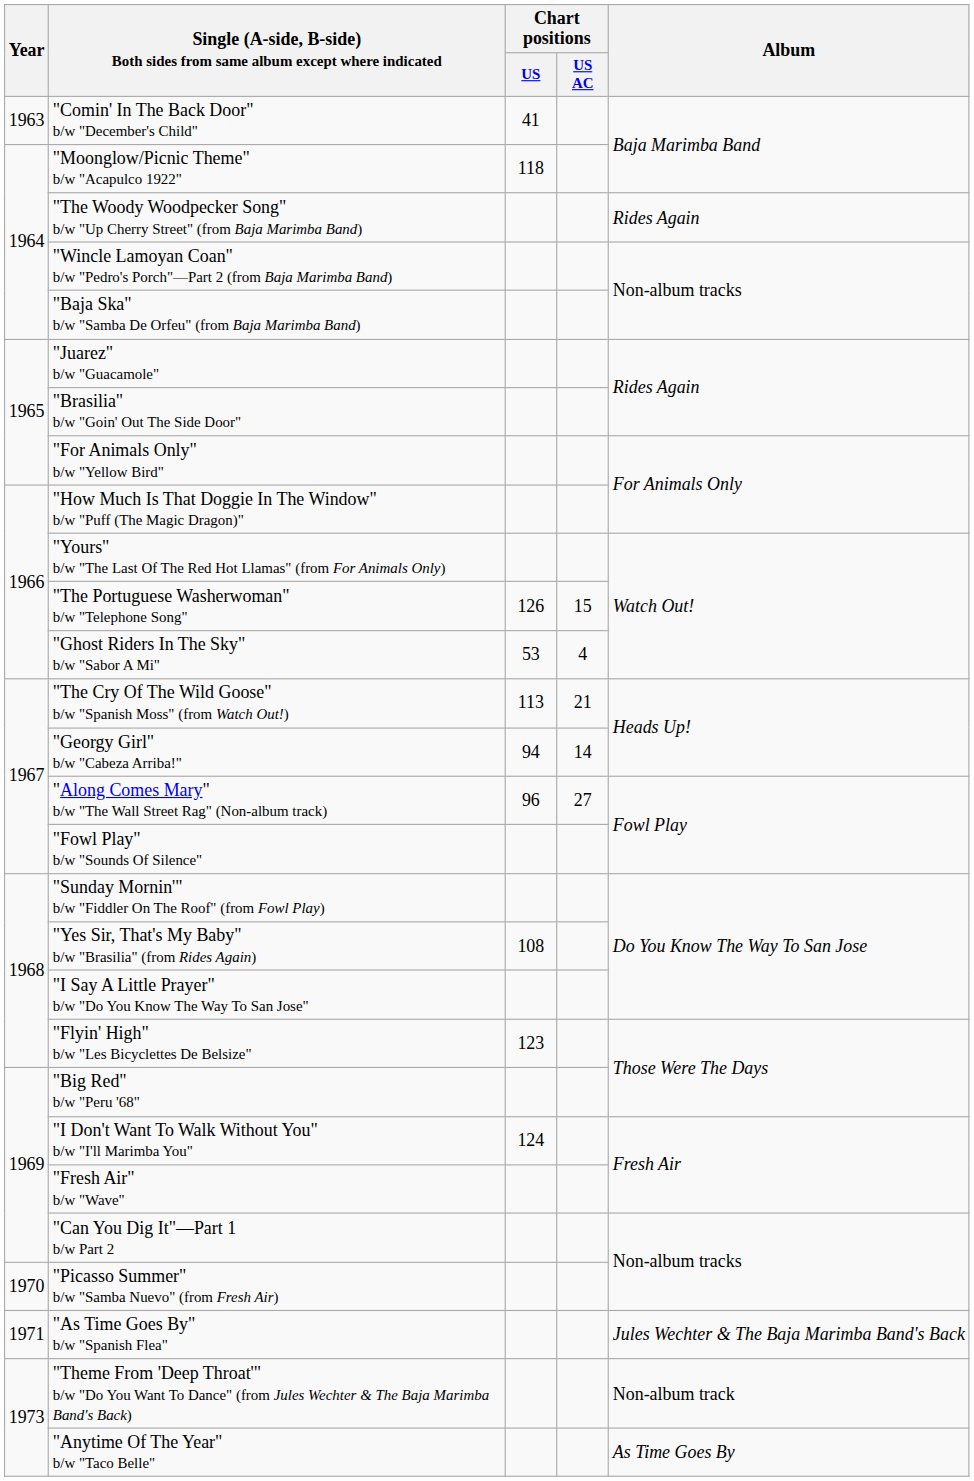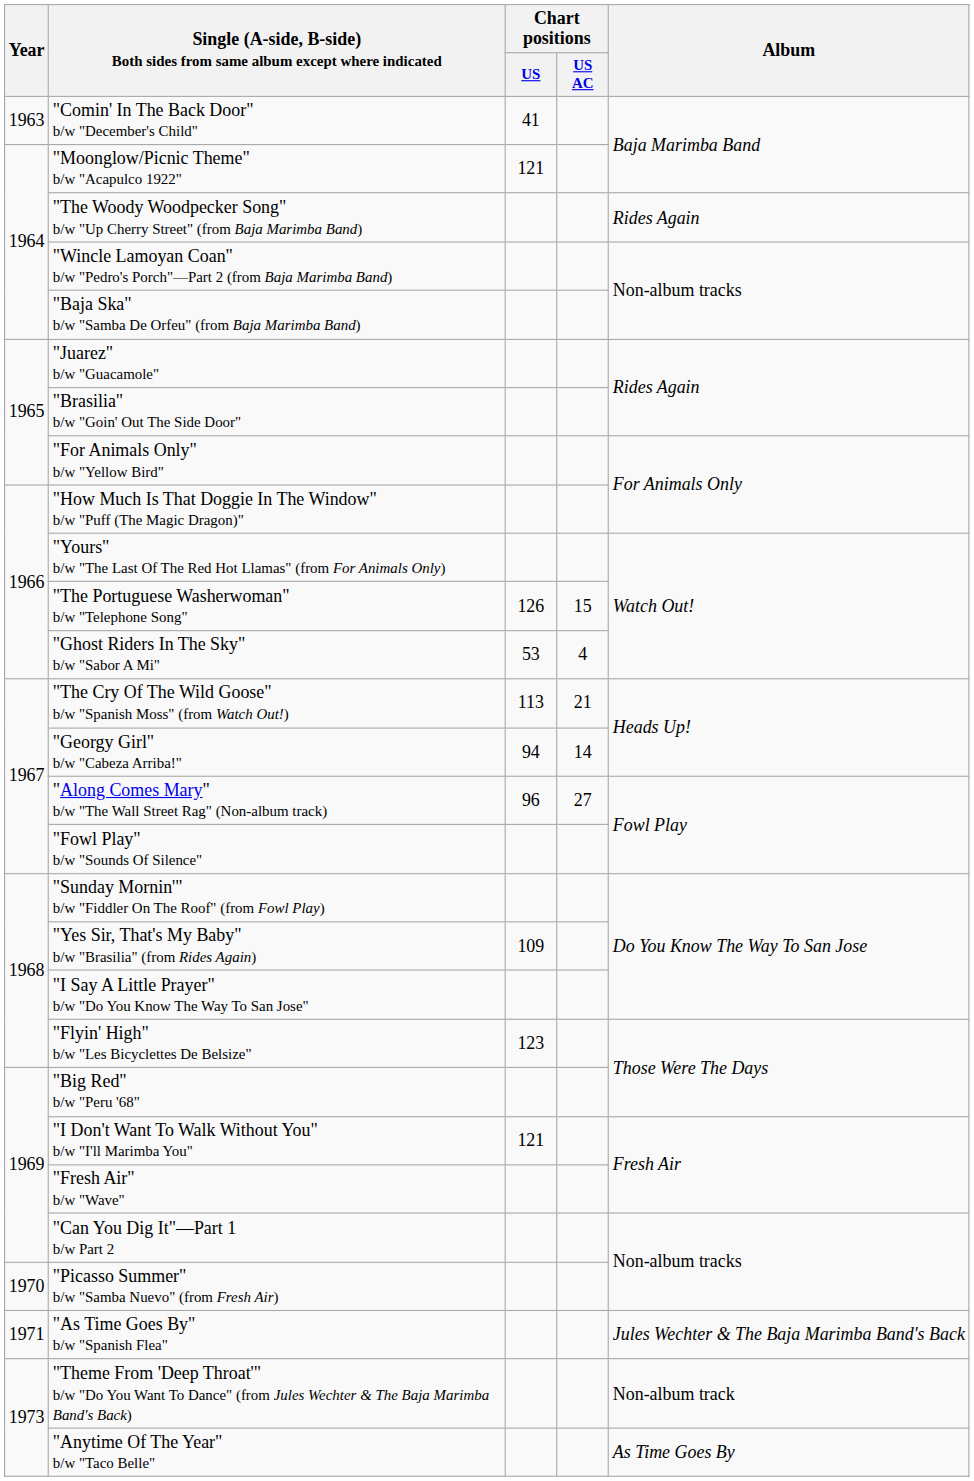"Moonglow/Picnic Theme" b/w "Acapulco 1922" | Chart positions / US: 118 -> 121
"Yes Sir, That's My Baby" b/w "Brasilia" (from Rides Again) | Chart positions / US: 108 -> 109
"I Don't Want To Walk Without You" b/w "I'll Marimba You" | Chart positions / US: 124 -> 121
